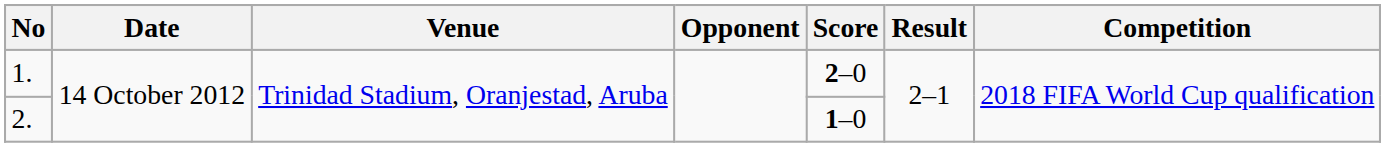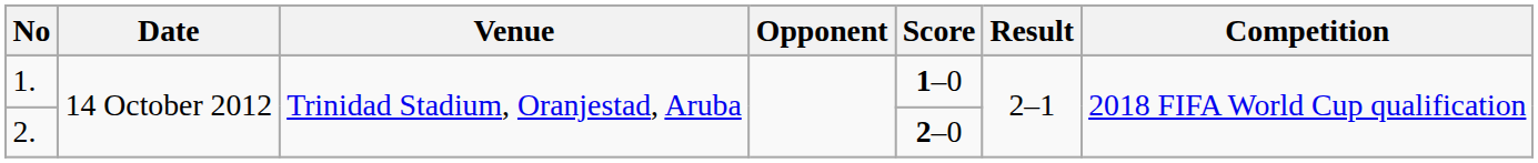1. | Score: 2–0 -> 1–0
2. | Score: 1–0 -> 2–0
